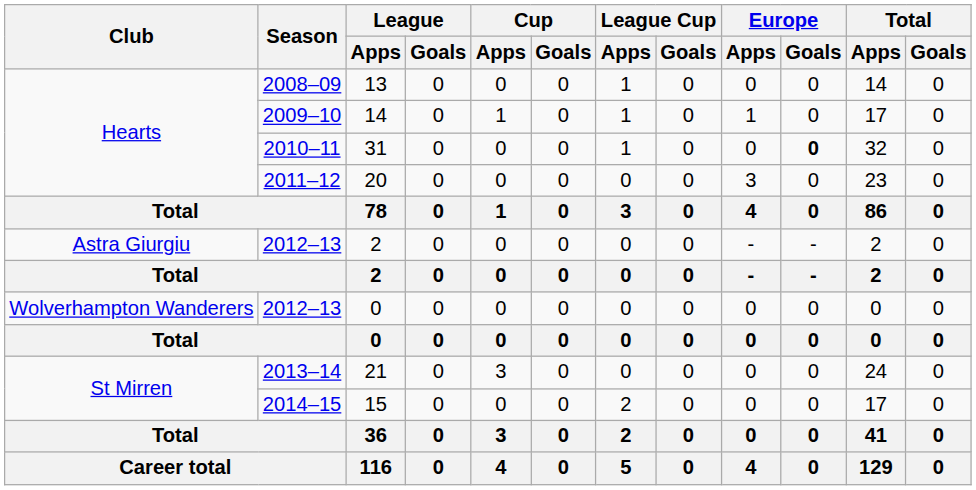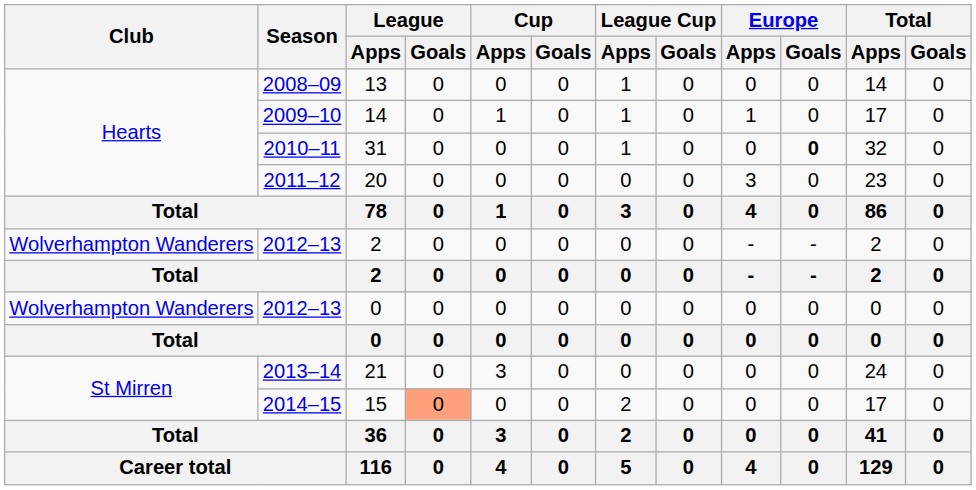2012–13 / 2 | Club: Astra Giurgiu -> Wolverhampton Wanderers
15 | League / Goals: no background -> lightsalmon background
